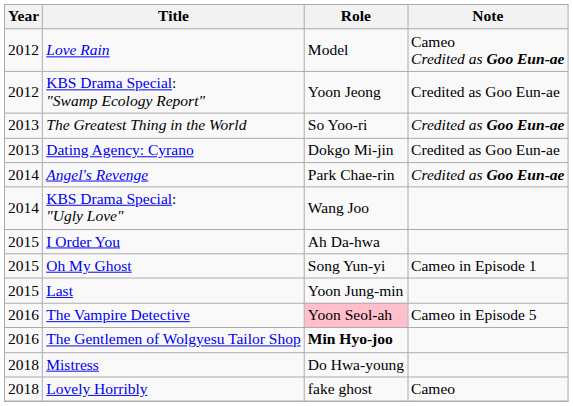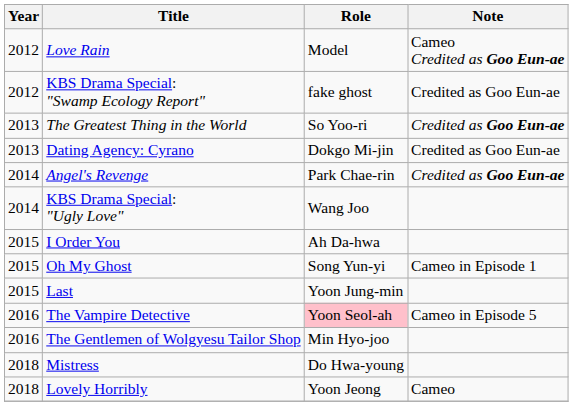KBS Drama Special: "Swamp Ecology Report" | Role: Yoon Jeong -> fake ghost
The Gentlemen of Wolgyesu Tailor Shop | Role: bold -> normal
Lovely Horribly | Role: fake ghost -> Yoon Jeong
